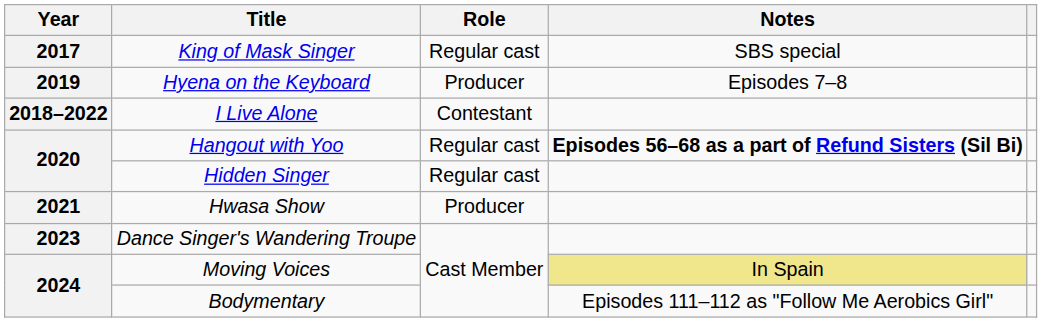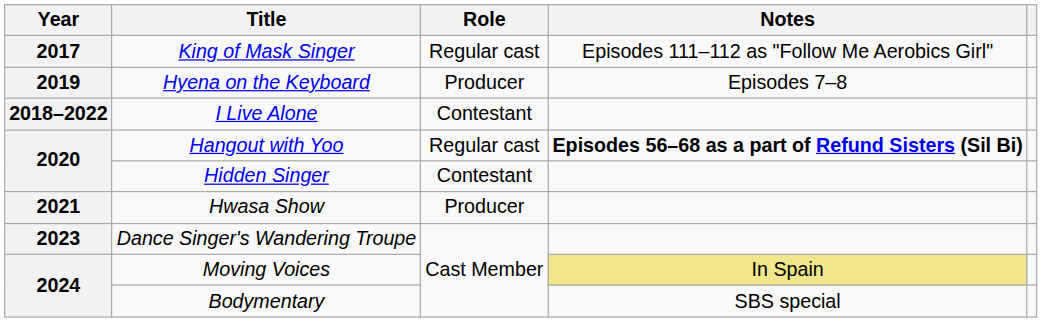King of Mask Singer | Notes: SBS special -> Episodes 111–112 as "Follow Me Aerobics Girl"
Hidden Singer | Role: Regular cast -> Contestant
Bodymentary | Notes: Episodes 111–112 as "Follow Me Aerobics Girl" -> SBS special
